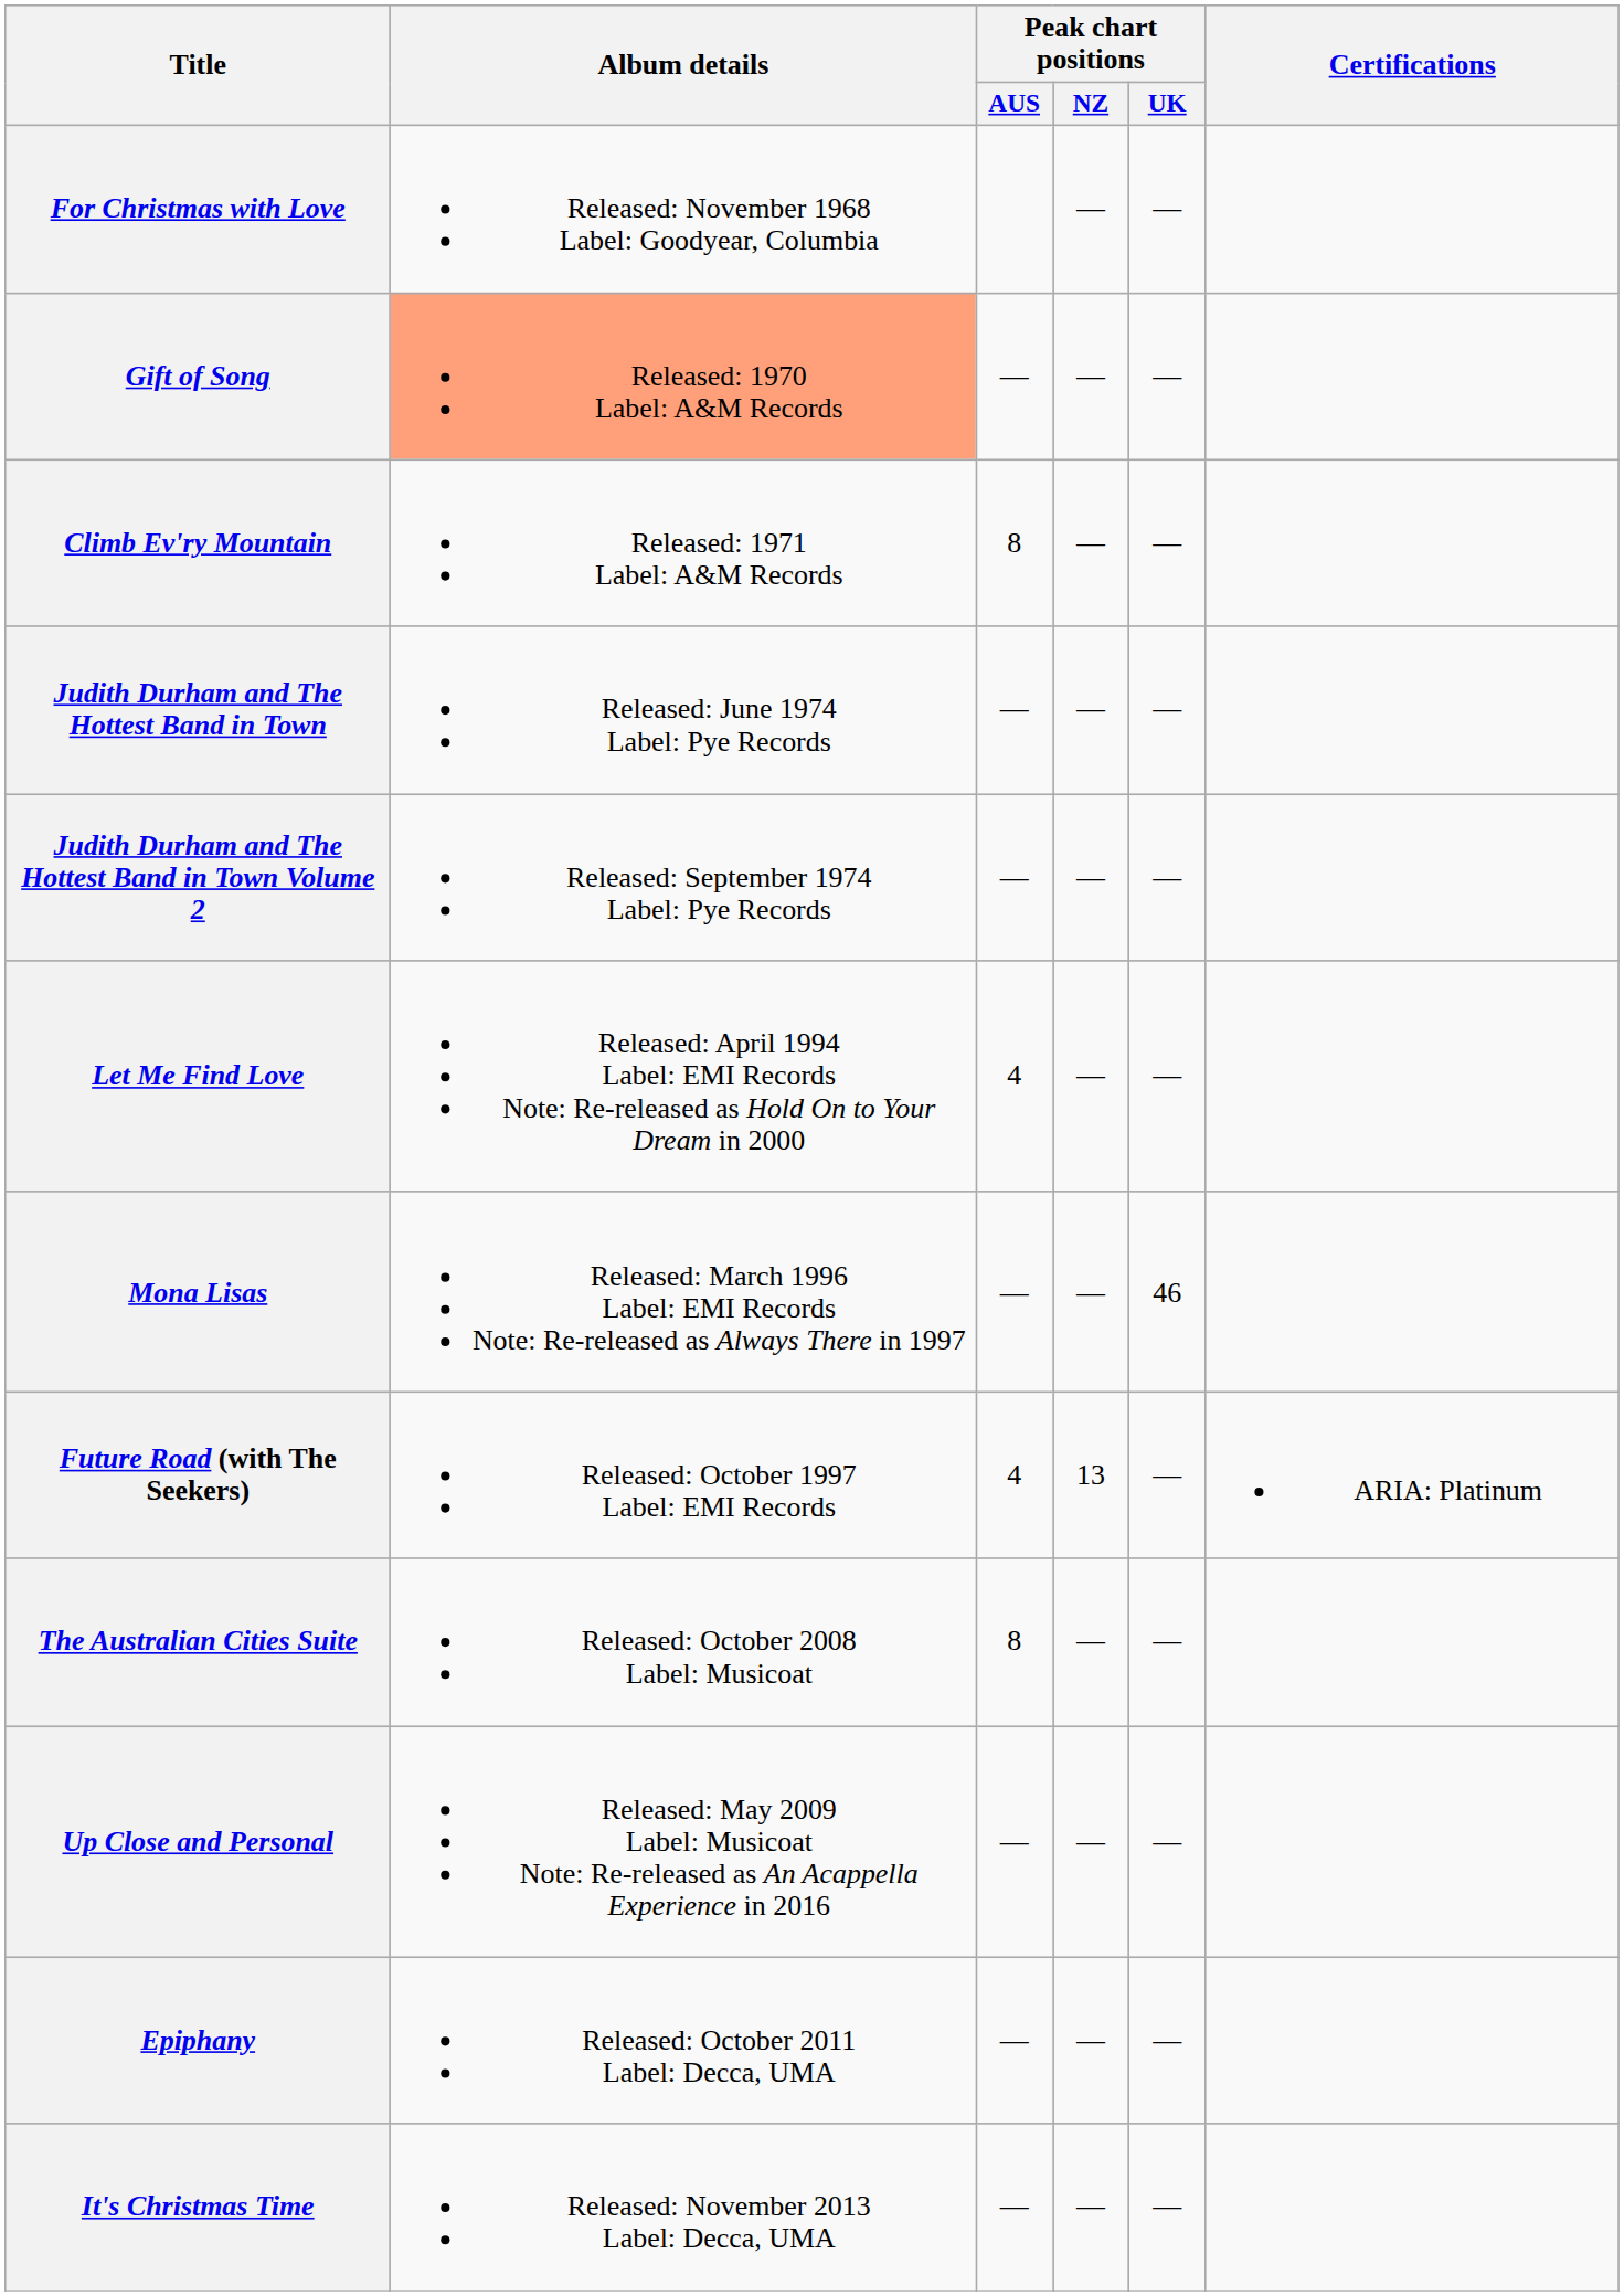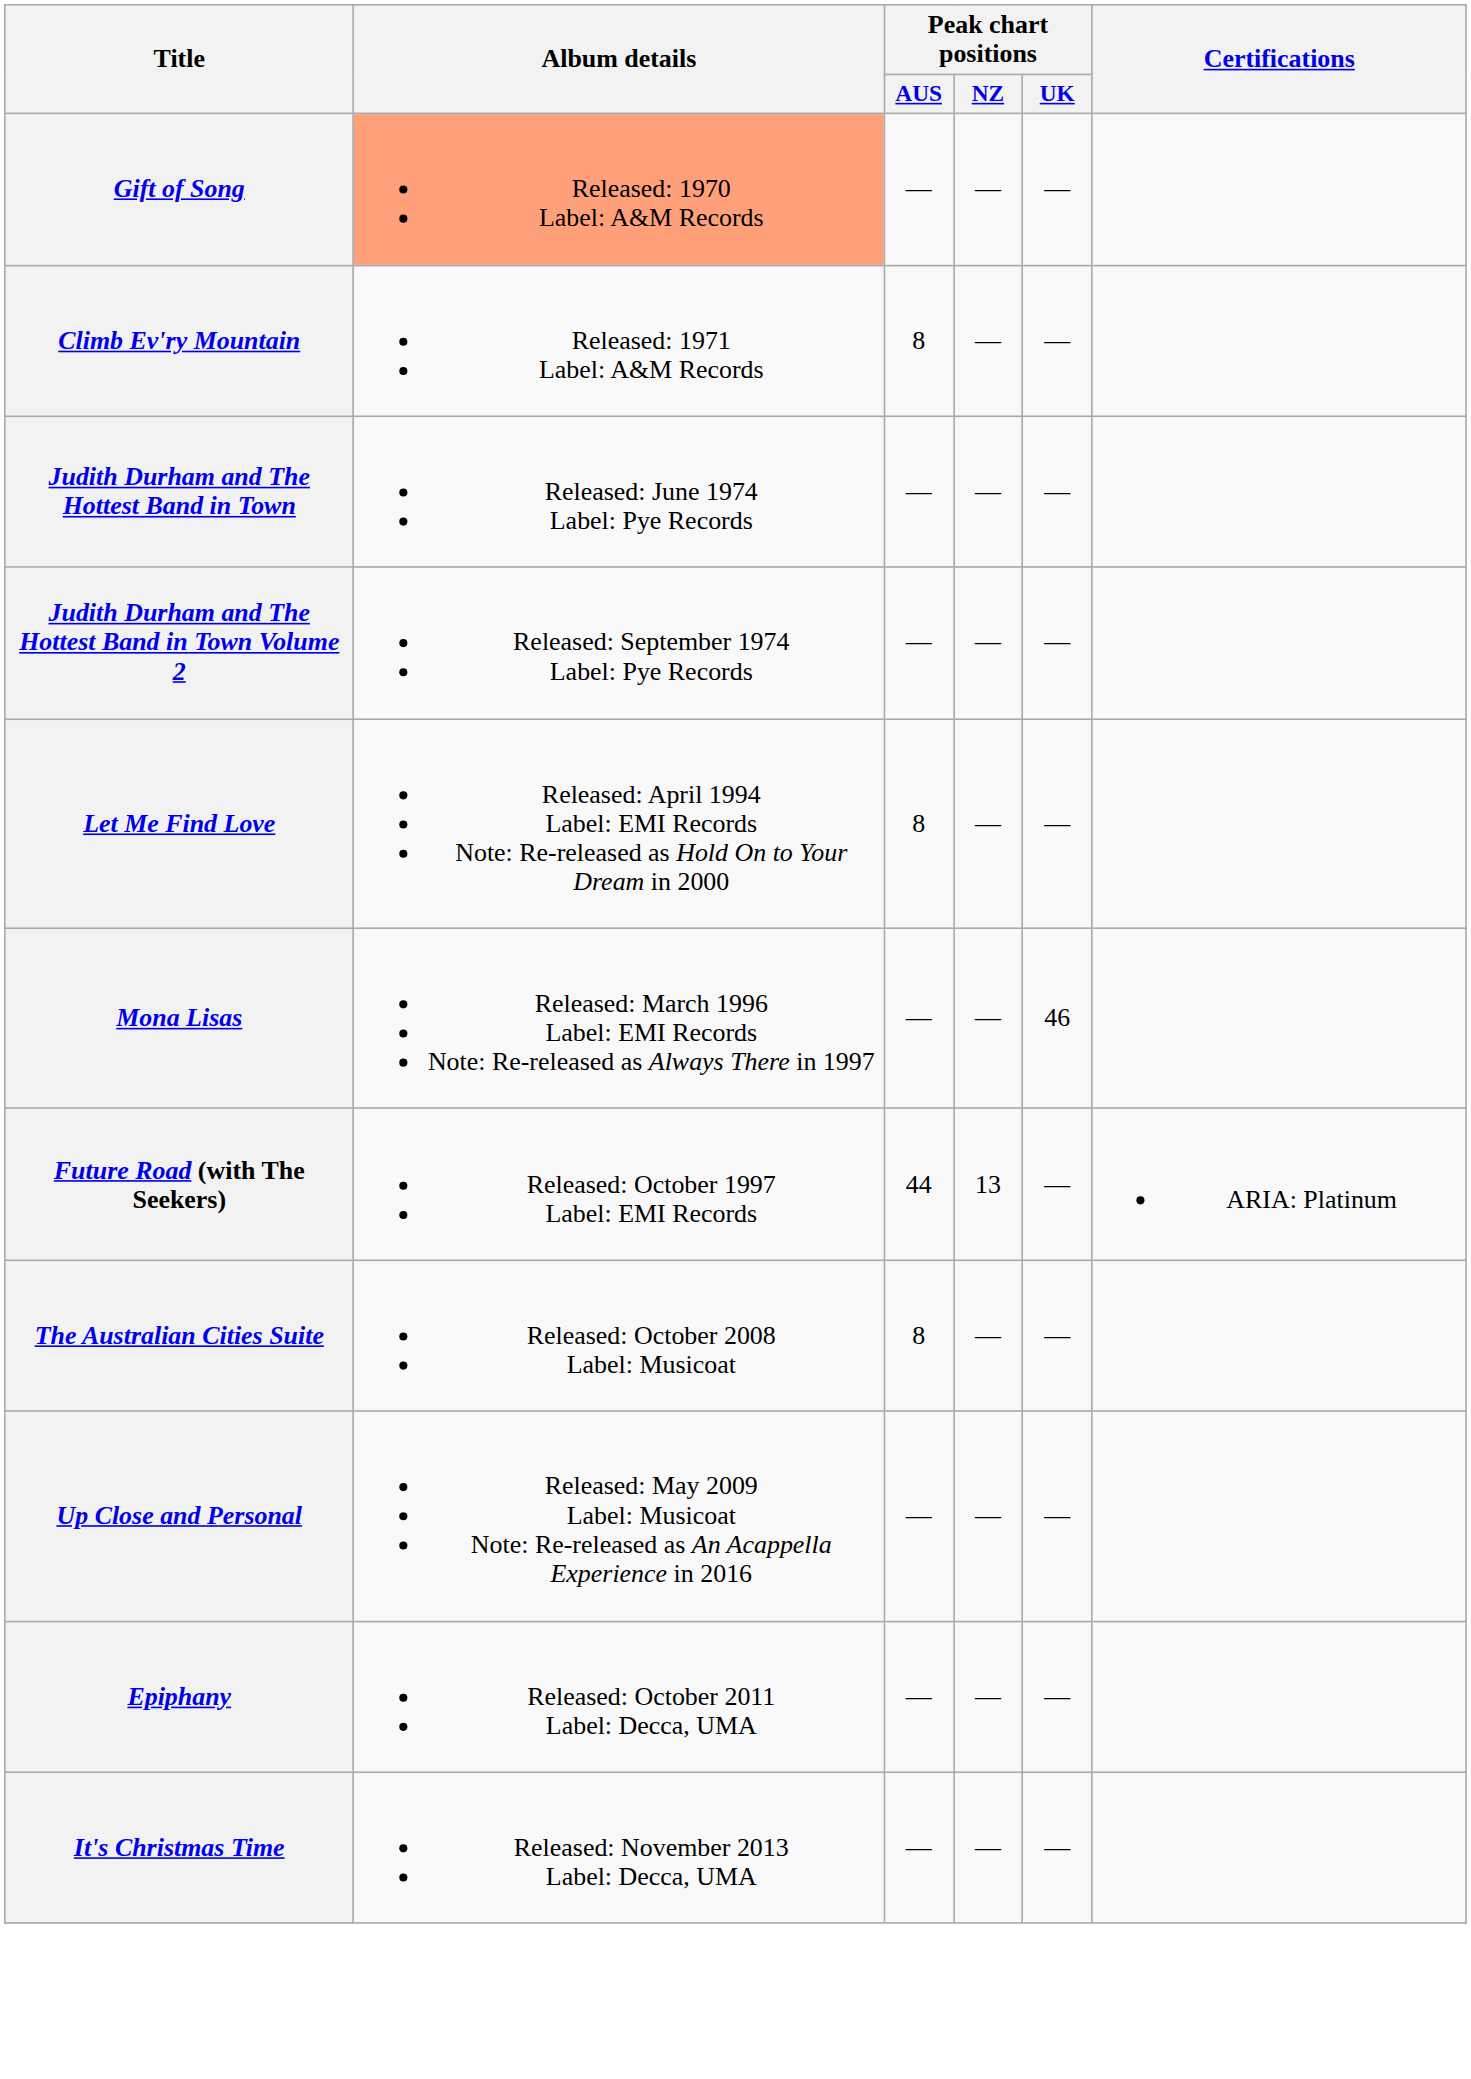- row: For Christmas with Love | Released: November 1968 Label: Goodyear, Columbia | — | —
Let Me Find Love | Peak chart positions / AUS: 4 -> 8
Future Road (with The Seekers) | Peak chart positions / AUS: 4 -> 44
